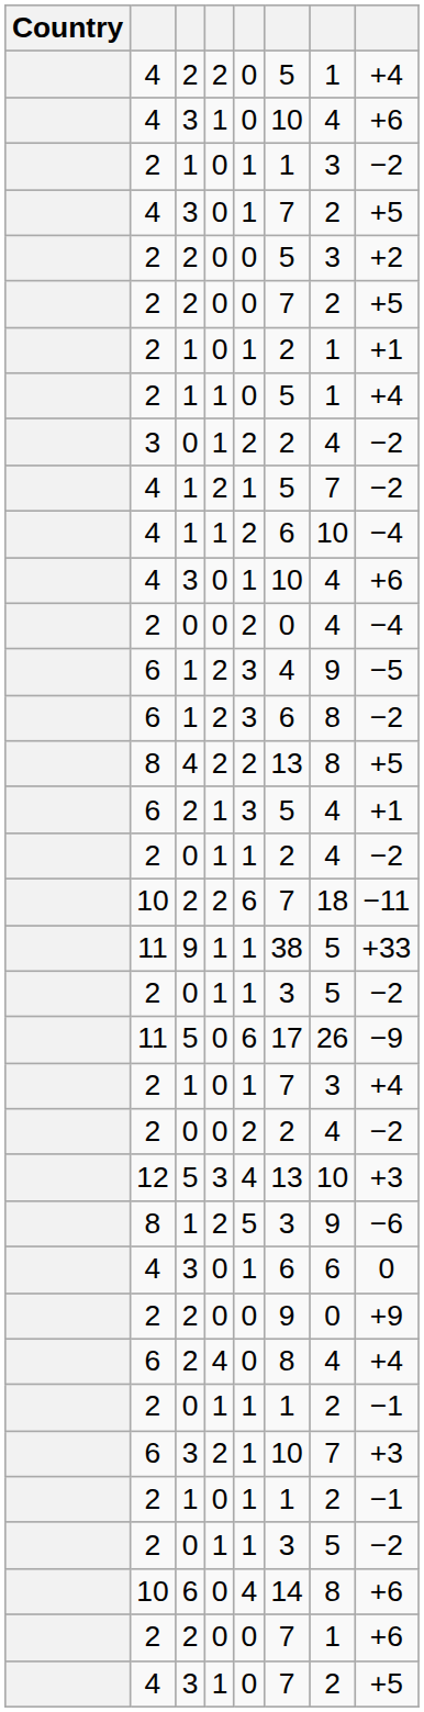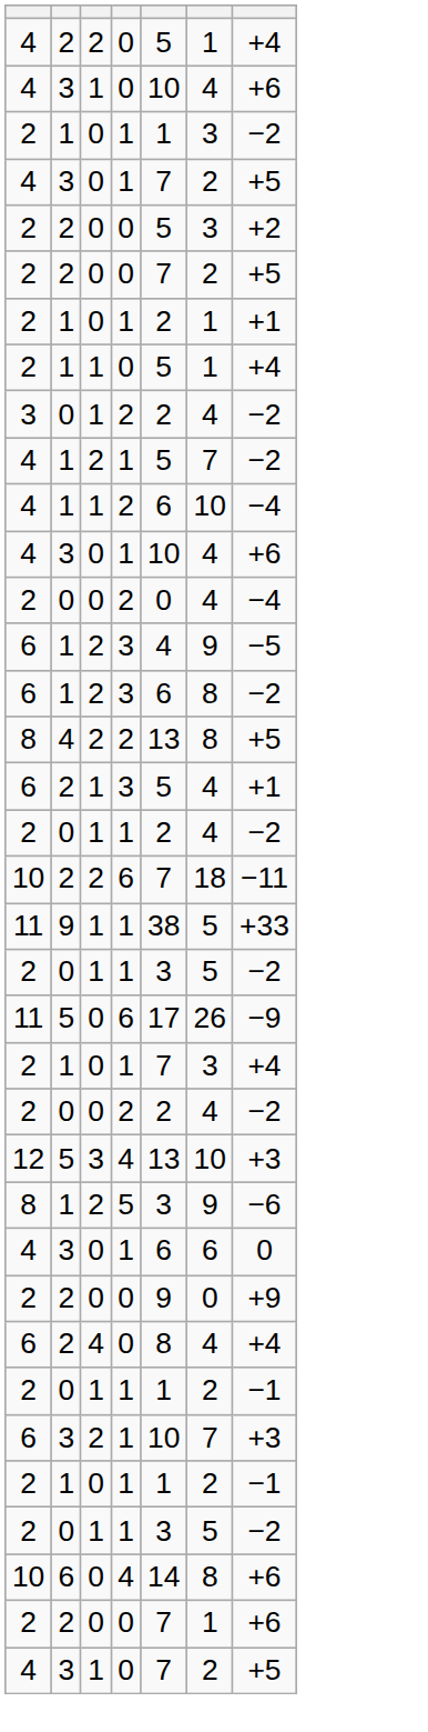- column: Country
